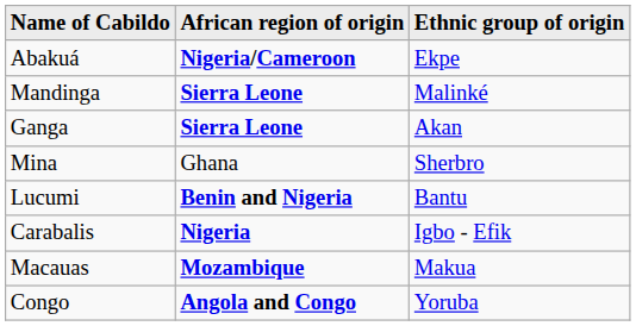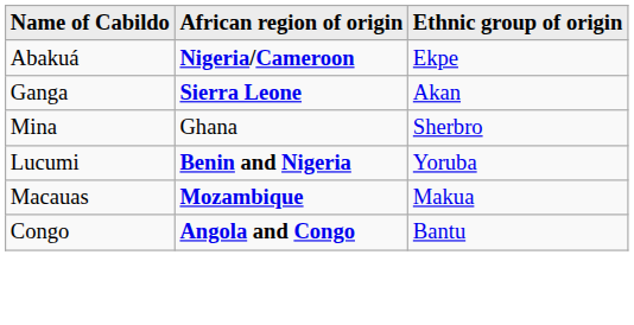- row: Mandinga | Sierra Leone | Malinké
Lucumi | Ethnic group of origin: Bantu -> Yoruba
- row: Carabalis | Nigeria | Igbo - Efik
Congo | Ethnic group of origin: Yoruba -> Bantu
